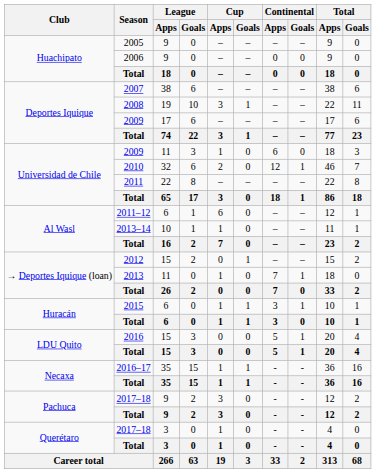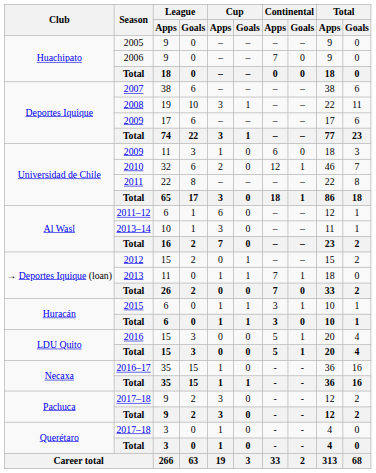2006 | Continental / Apps: 0 -> 7
2013–14 | Cup / Apps: 1 -> 3
2013 | Cup / Goals: 0 -> 1
2016–17 | Cup / Goals: 1 -> 0
